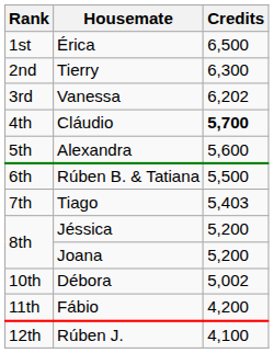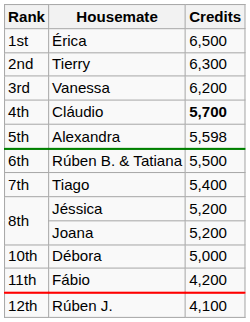Vanessa | Credits: 6,202 -> 6,200
Alexandra | Credits: 5,600 -> 5,598
Tiago | Credits: 5,403 -> 5,400
Débora | Credits: 5,002 -> 5,000
